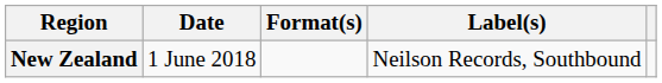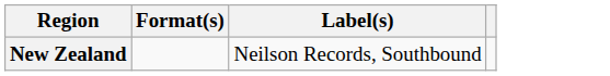- column: Date | 1 June 2018
